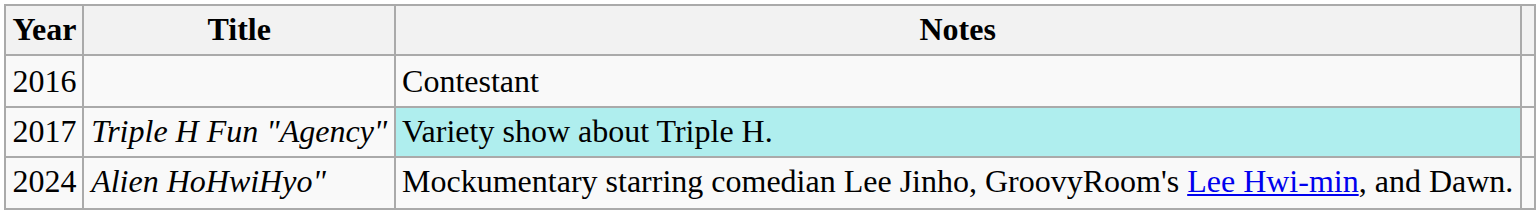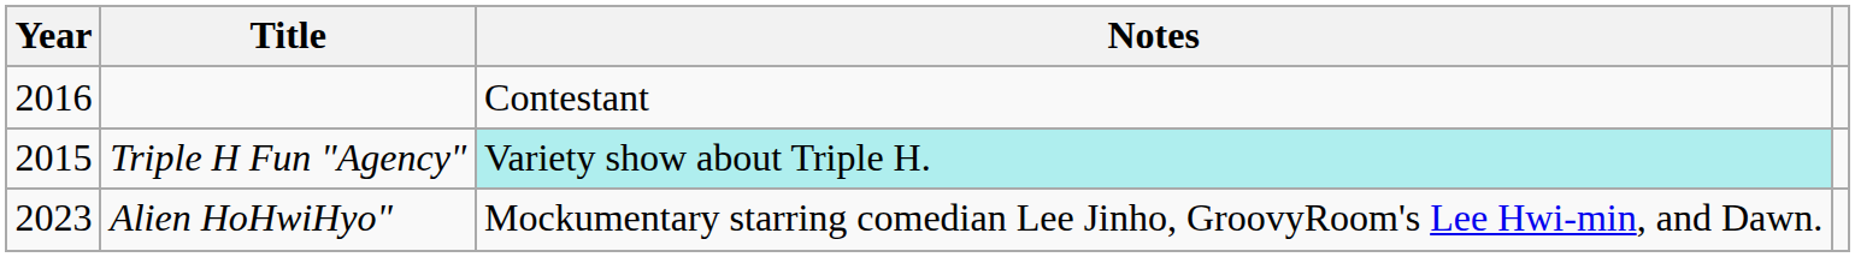Triple H Fun "Agency" | Year: 2017 -> 2015
Alien HoHwiHyo" | Year: 2024 -> 2023
